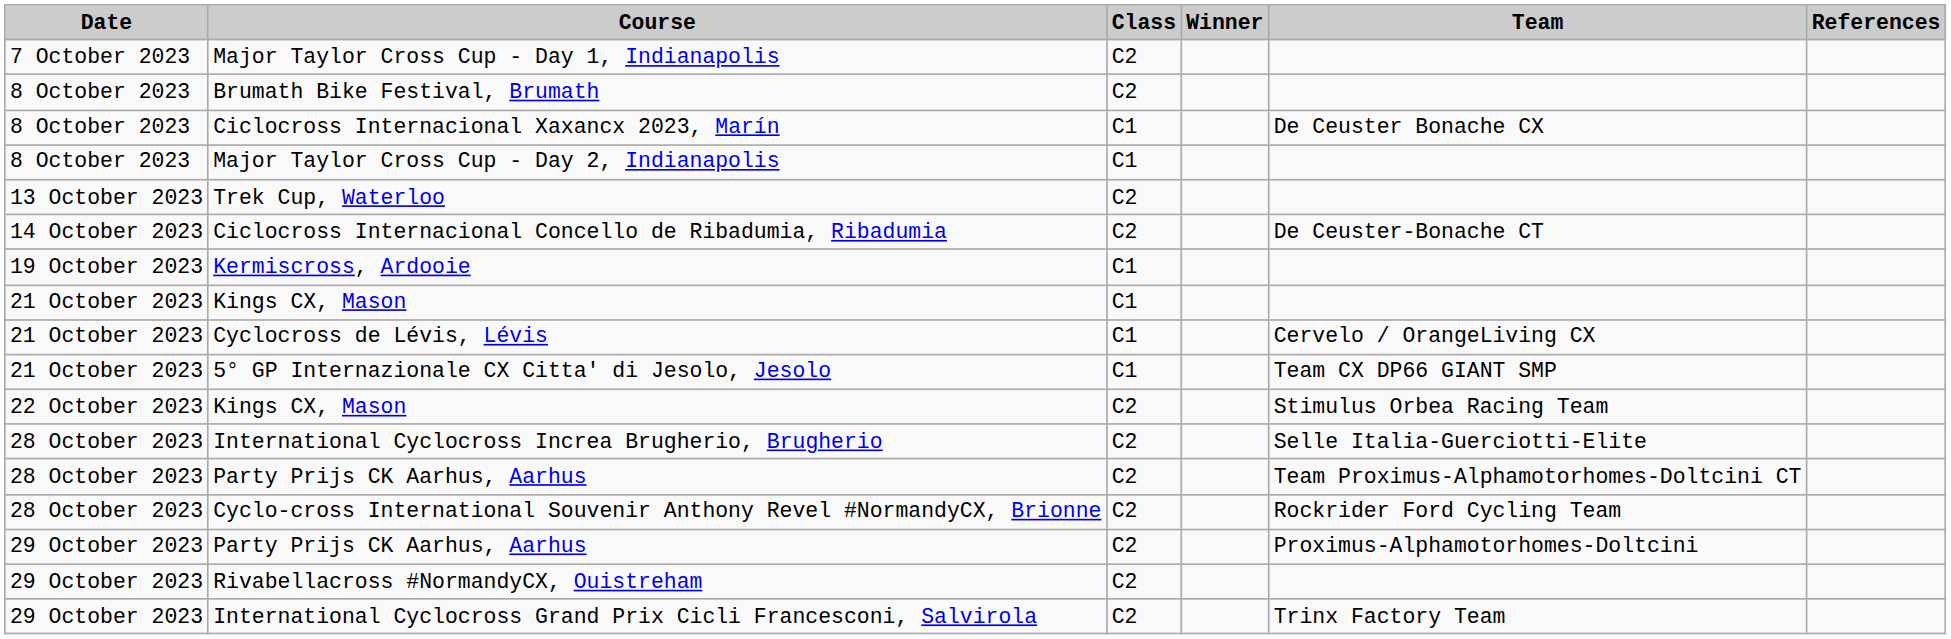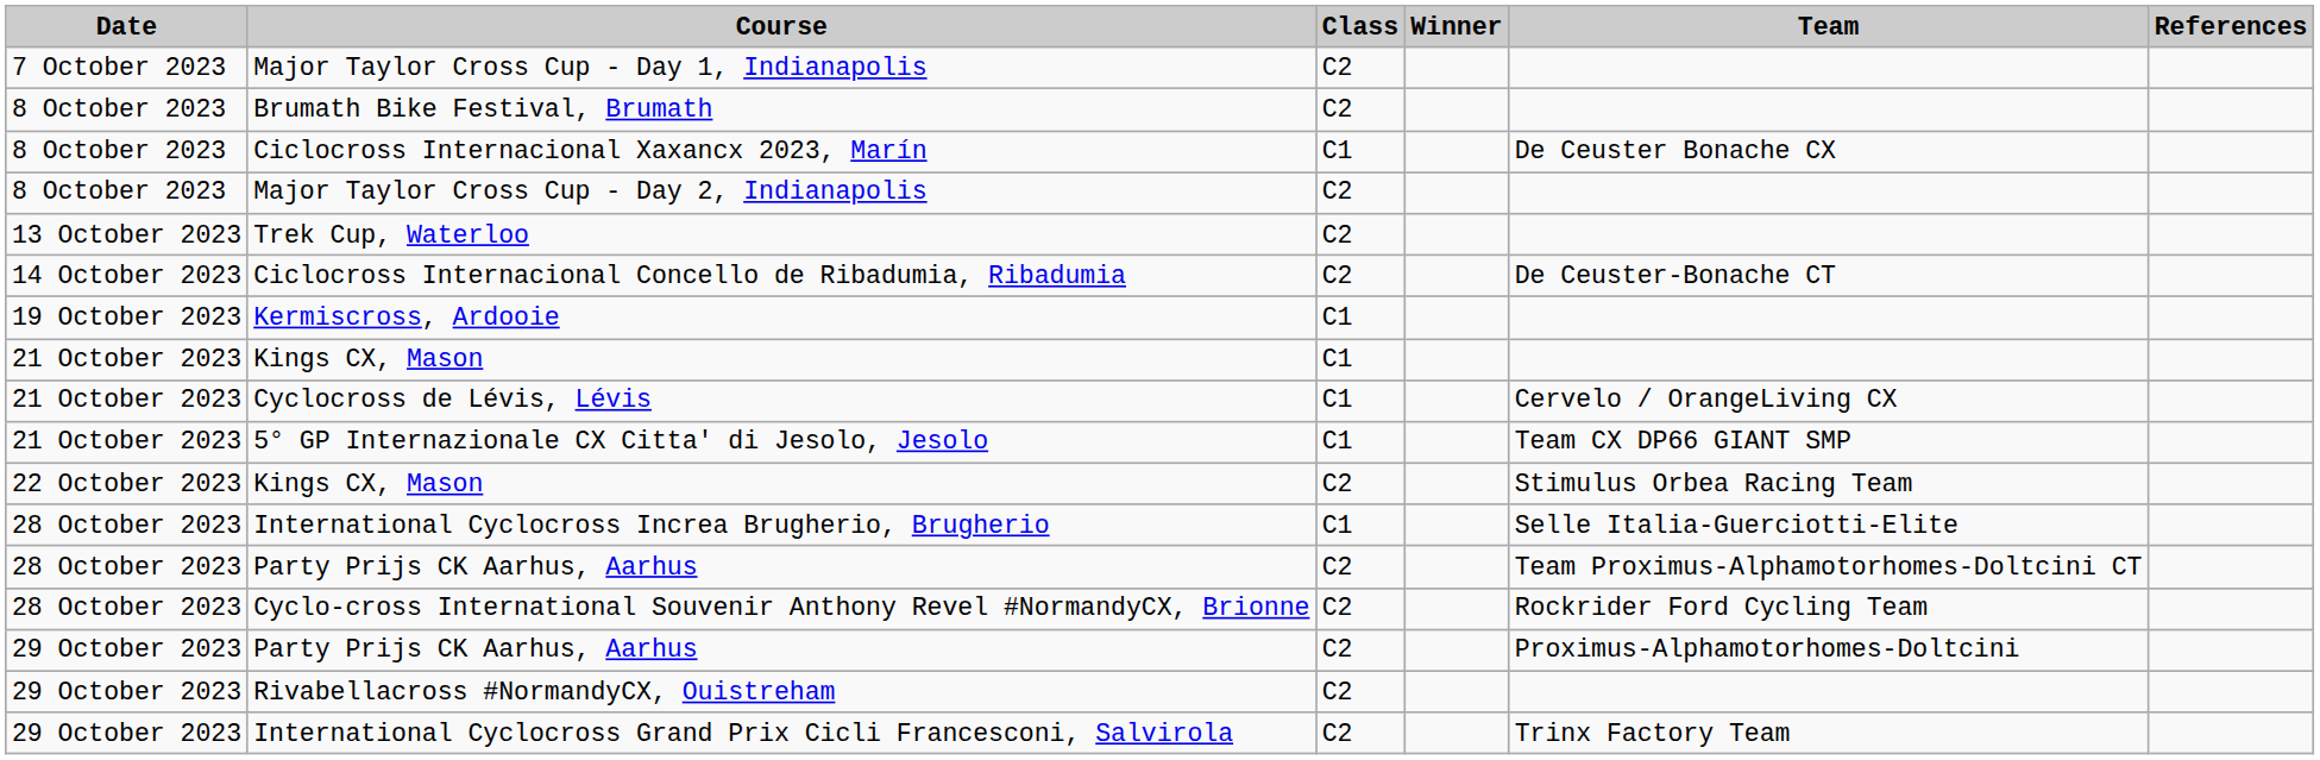Major Taylor Cross Cup - Day 2, Indianapolis | Class: C1 -> C2
International Cyclocross Increa Brugherio, Brugherio | Class: C2 -> C1
